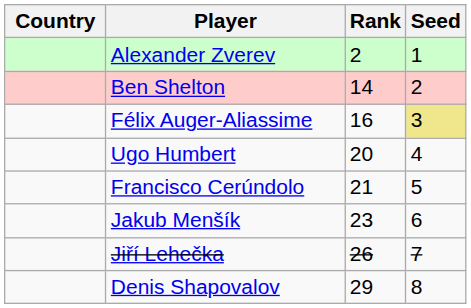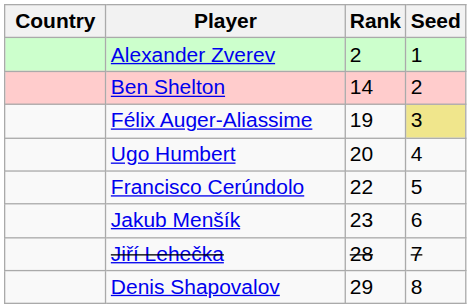Félix Auger-Aliassime | Rank: 16 -> 19
Francisco Cerúndolo | Rank: 21 -> 22
Jiří Lehečka | Rank: 26 -> 28
